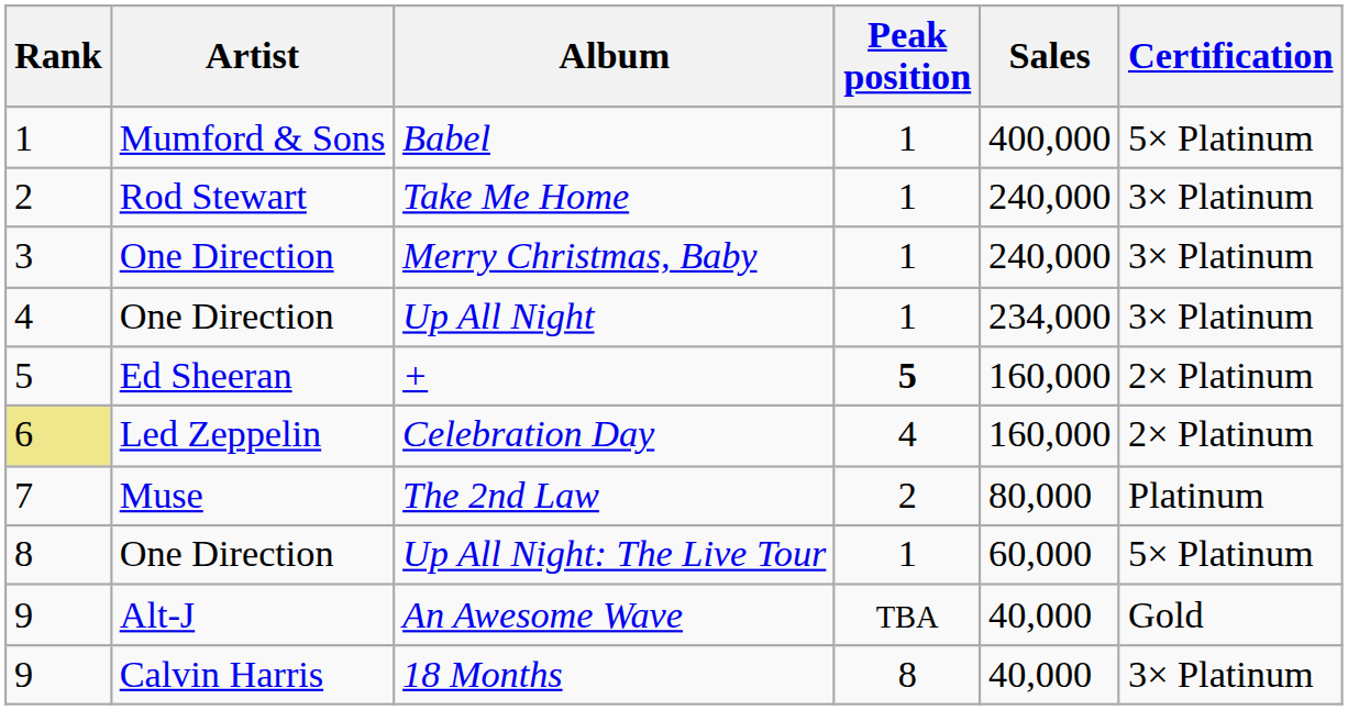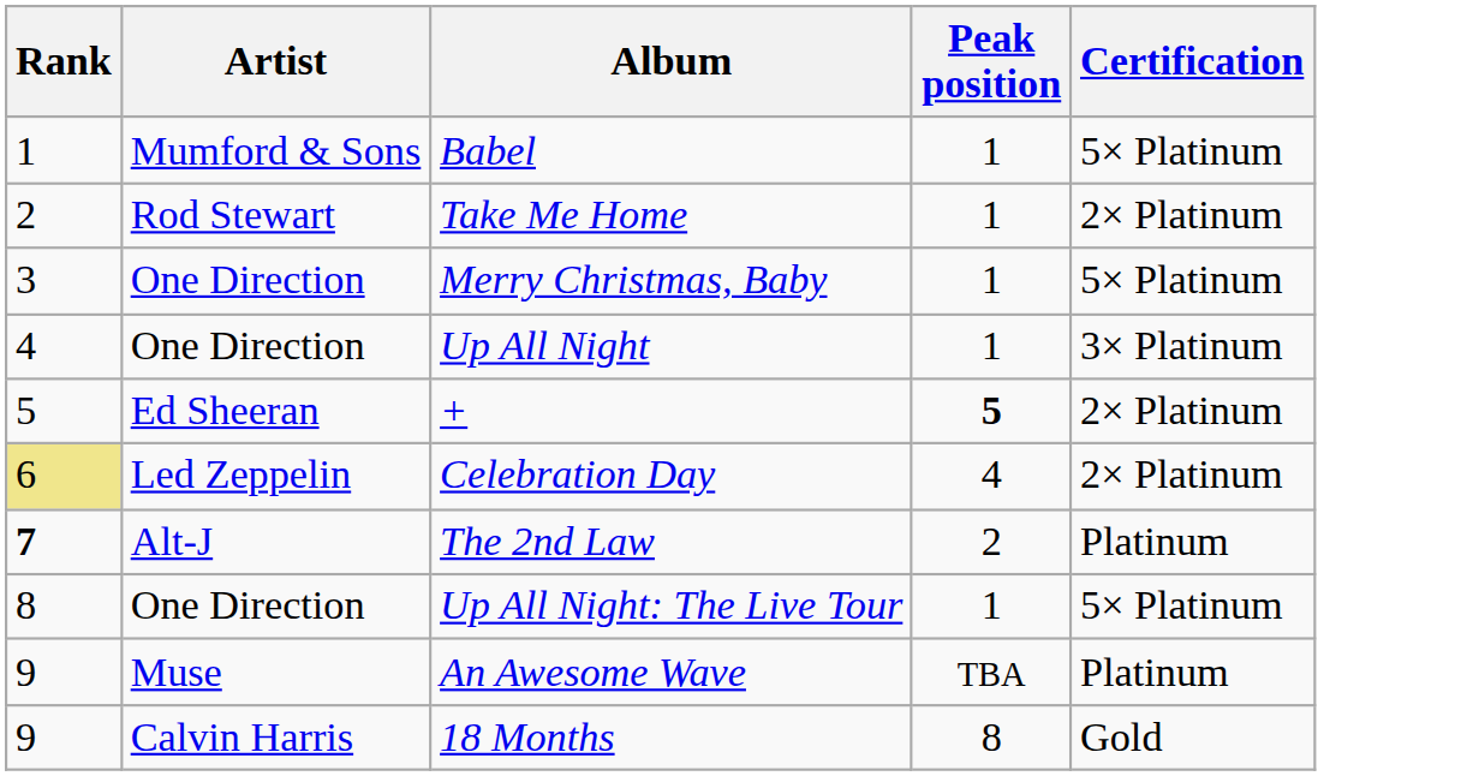- column: Sales | 400,000 | 240,000 | 240,000 | 234,000 | 160,000 | 160,000 | 80,000 | 60,000 | 40,000 | 40,000
Take Me Home | Certification: 3× Platinum -> 2× Platinum
Merry Christmas, Baby | Certification: 3× Platinum -> 5× Platinum
The 2nd Law | Rank: normal -> bold
The 2nd Law | Artist: Muse -> Alt-J
An Awesome Wave | Artist: Alt-J -> Muse
An Awesome Wave | Certification: Gold -> Platinum
18 Months | Certification: 3× Platinum -> Gold
